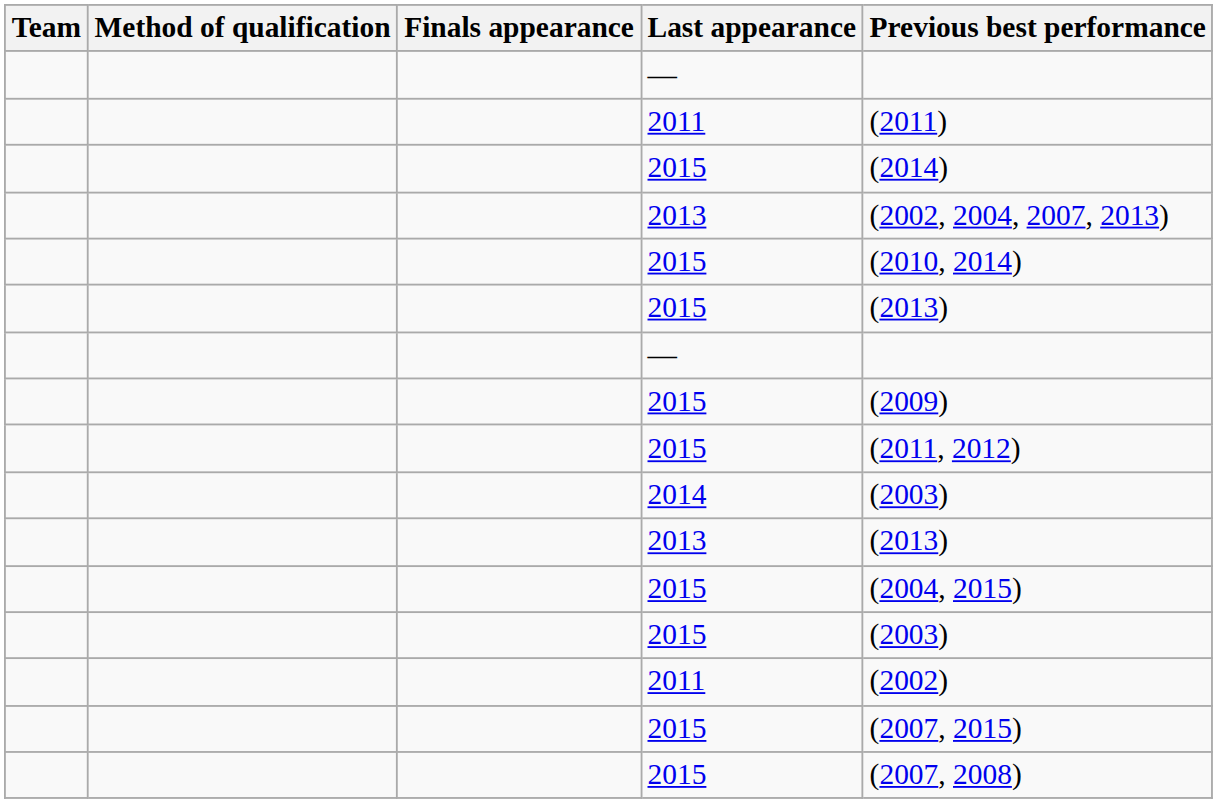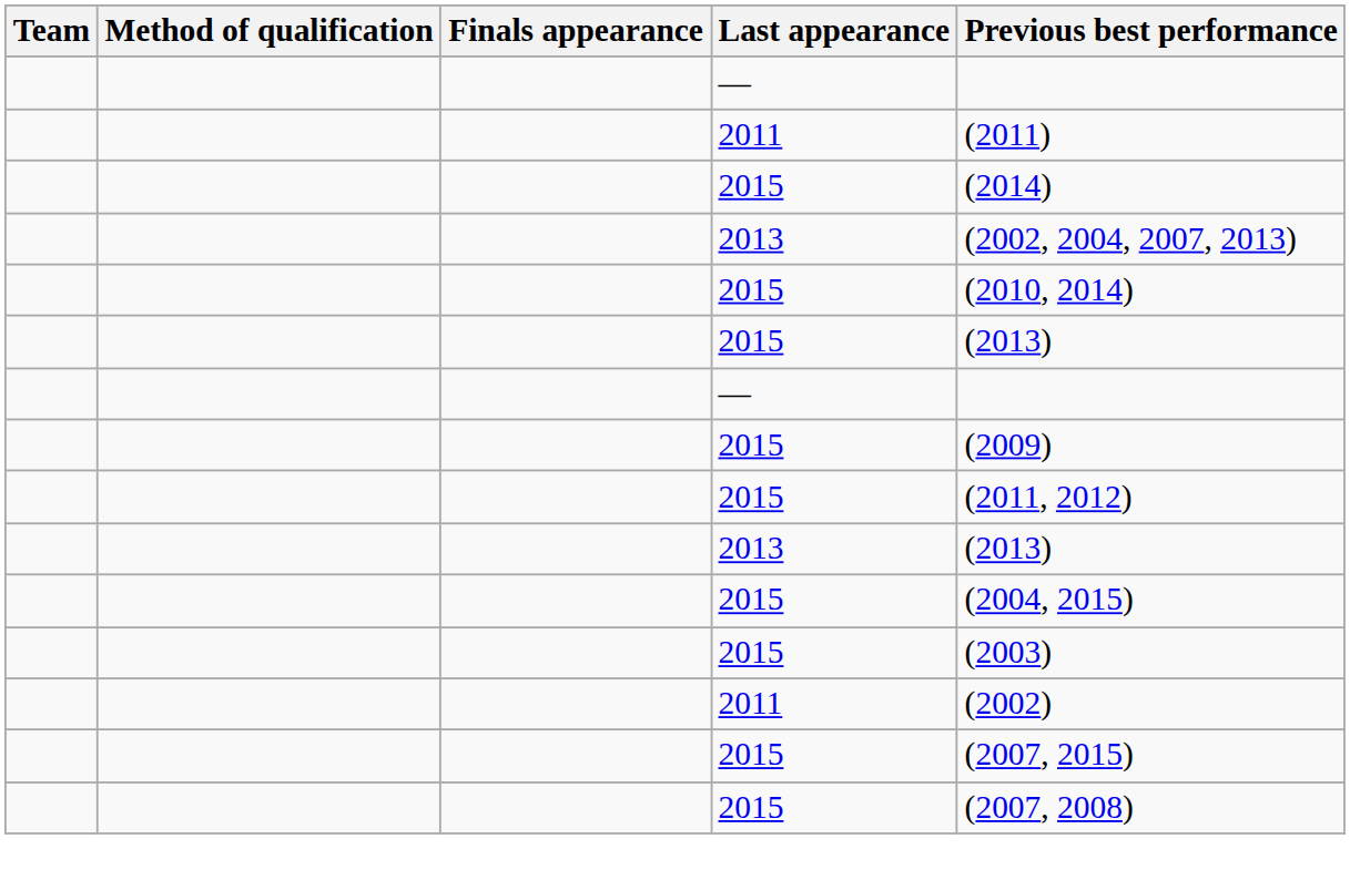- row: 2014 | (2003)
